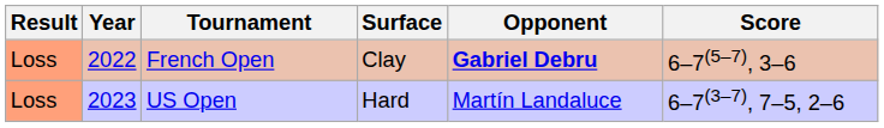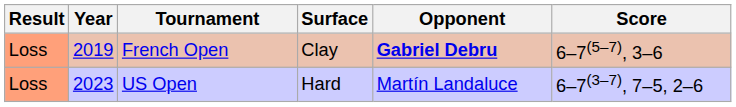French Open | Year: 2022 -> 2019
